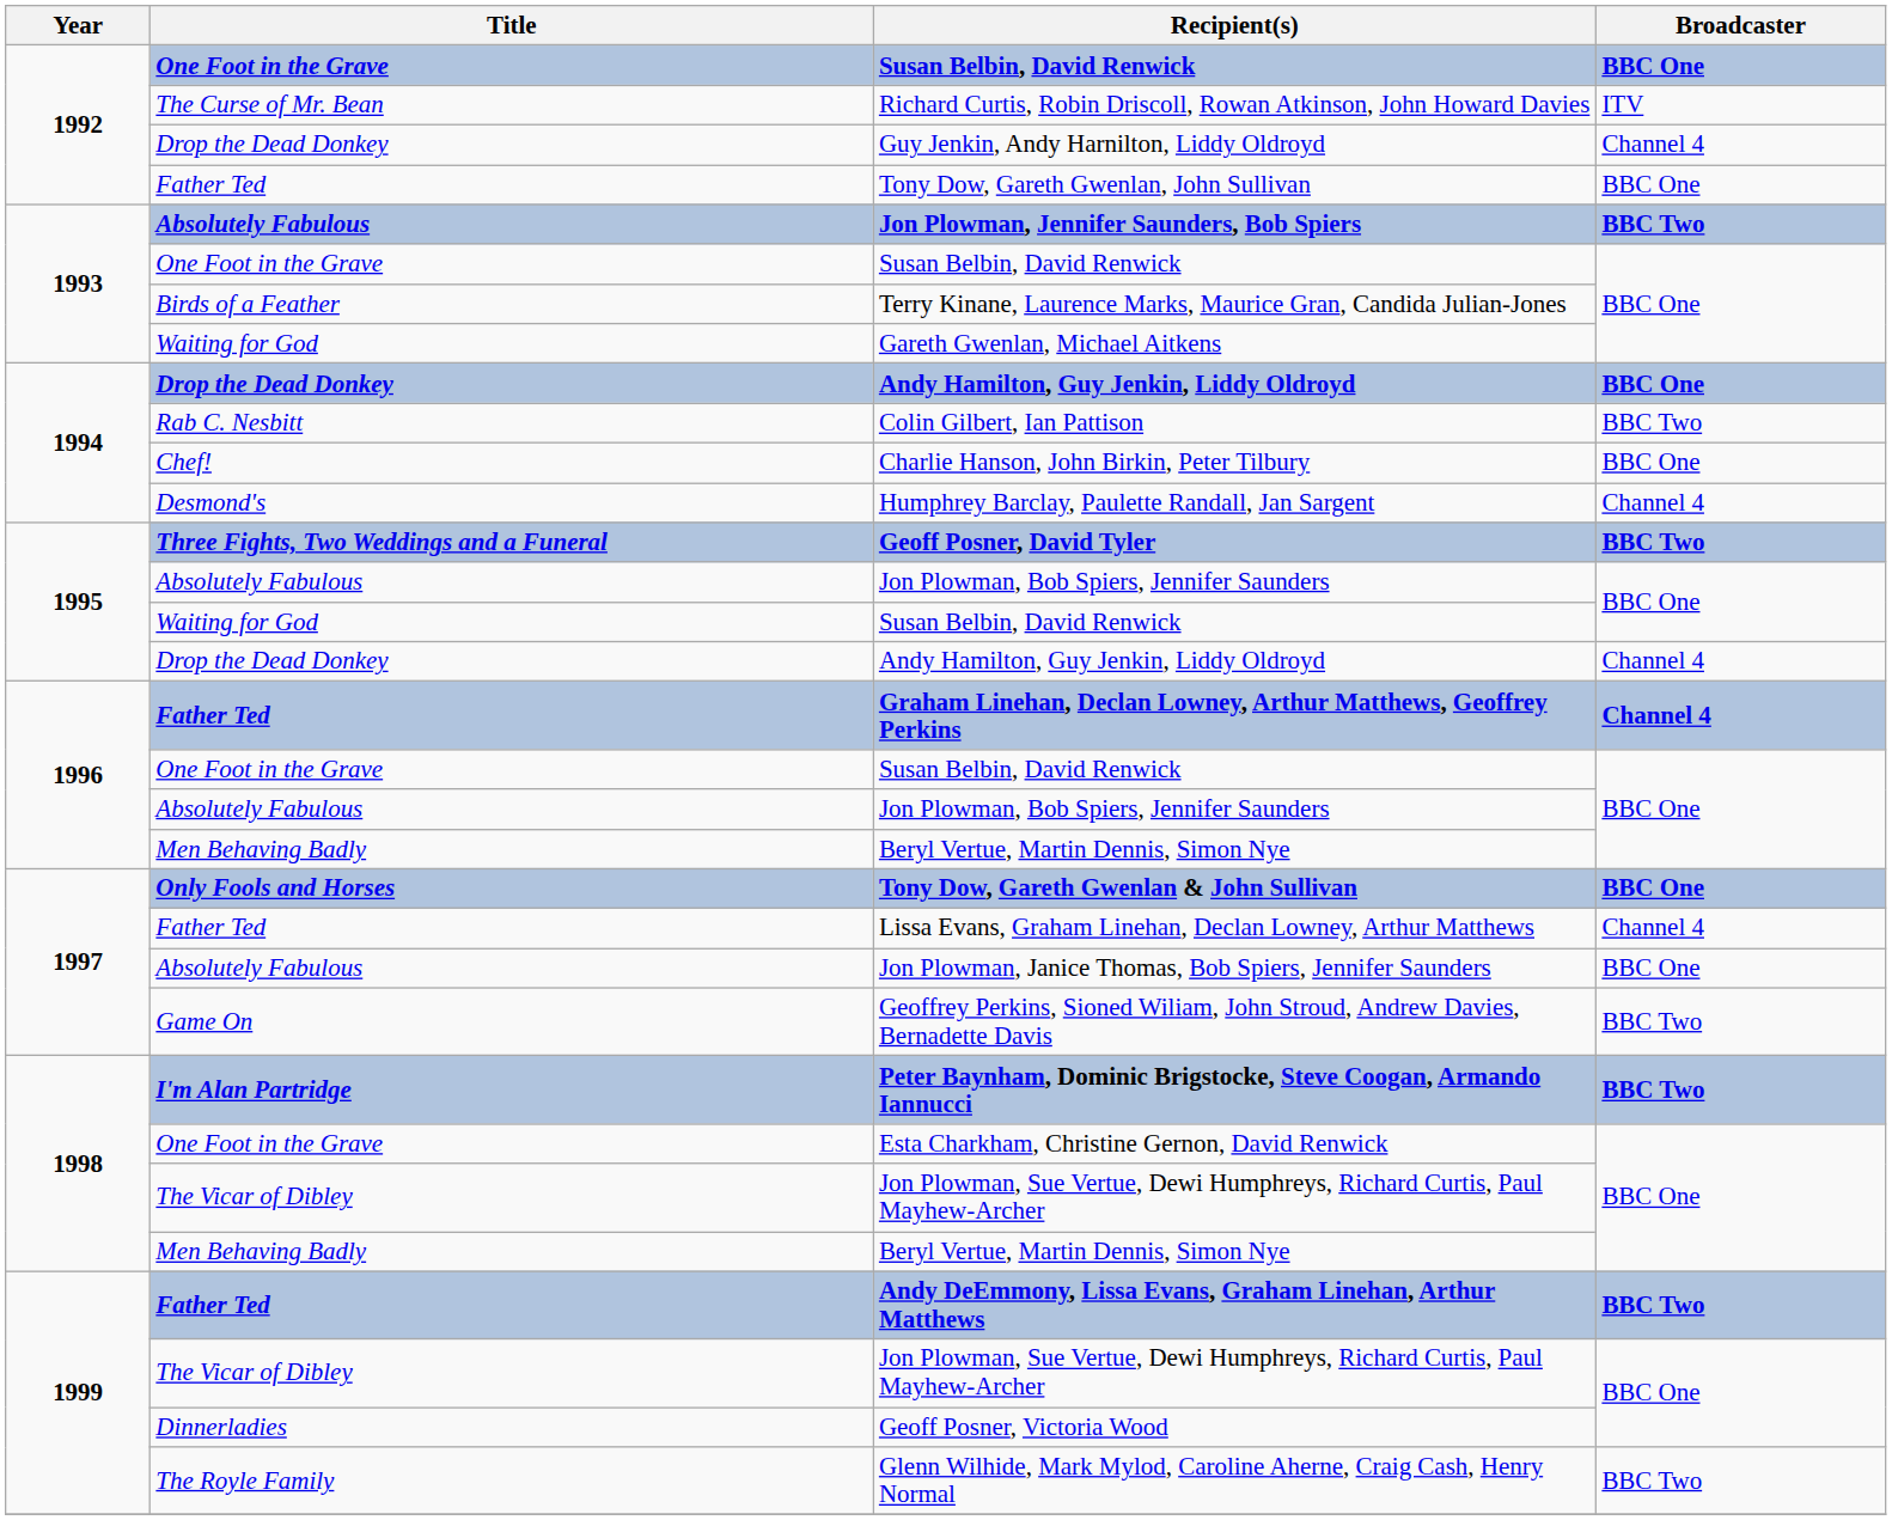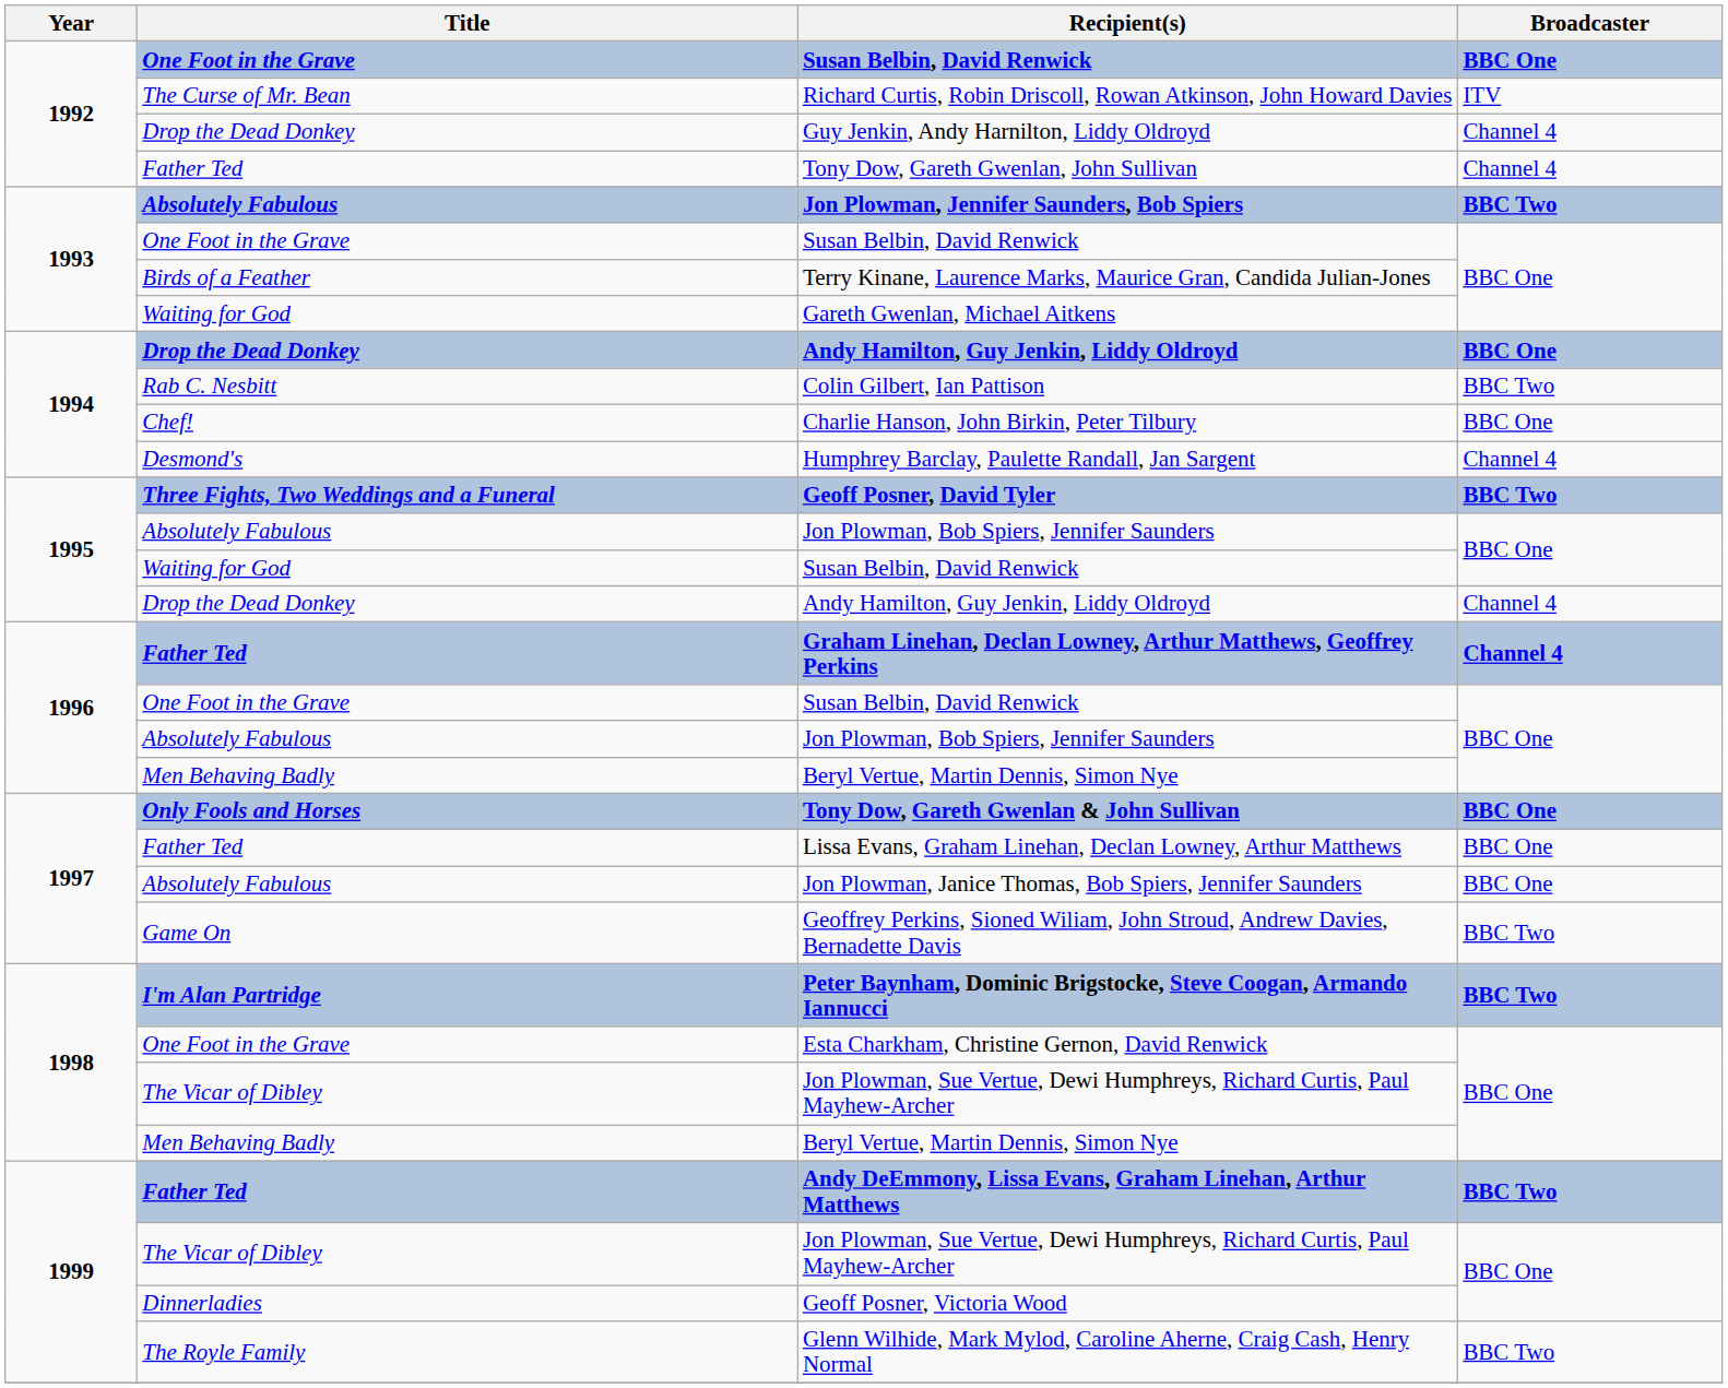Tony Dow, Gareth Gwenlan, John Sullivan | Broadcaster: BBC One -> Channel 4
Lissa Evans, Graham Linehan, Declan Lowney, Arthur Matthews | Broadcaster: Channel 4 -> BBC One
